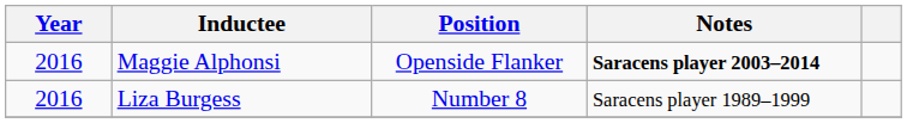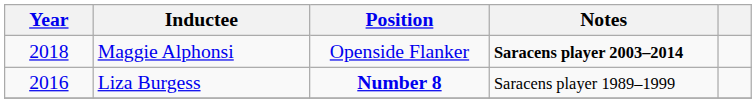Maggie Alphonsi | Year: 2016 -> 2018
Liza Burgess | Position: normal -> bold
